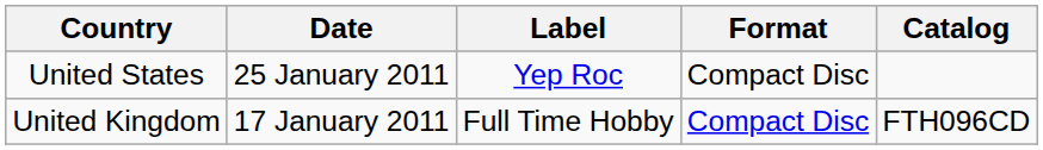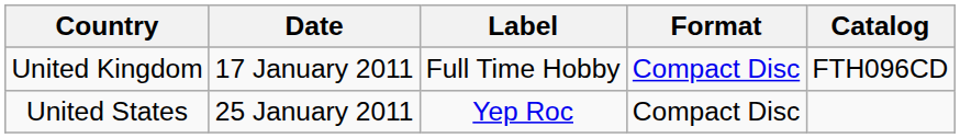rows swapped: United Kingdom <-> United States
